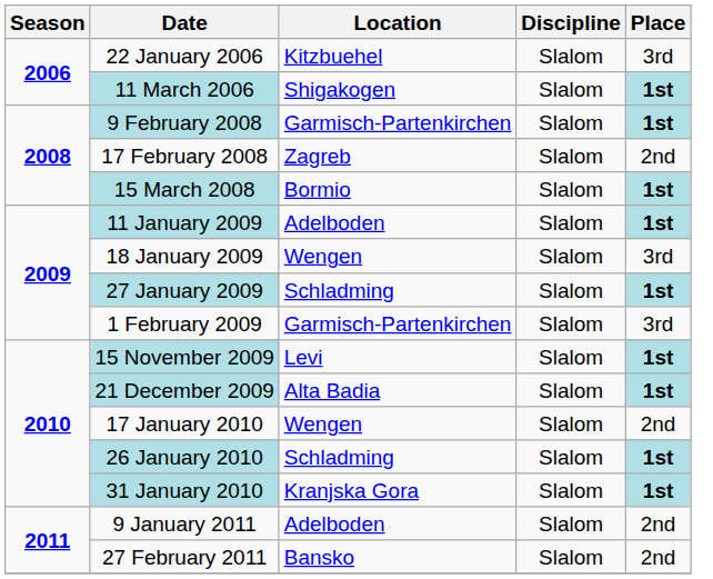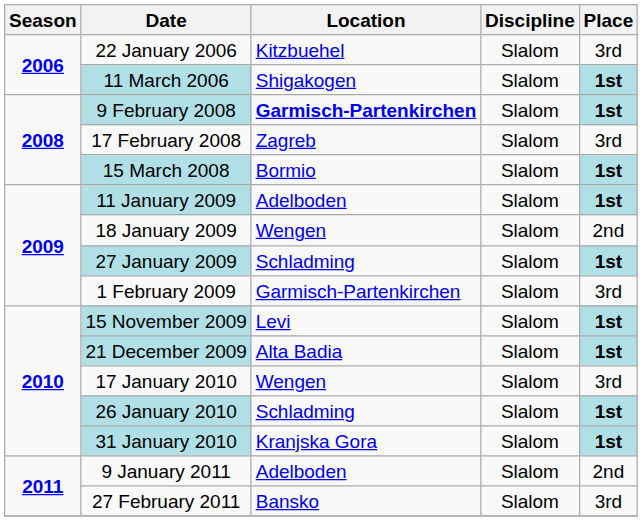9 February 2008 | Location: normal -> bold
17 February 2008 | Place: 2nd -> 3rd
18 January 2009 | Place: 3rd -> 2nd
17 January 2010 | Place: 2nd -> 3rd
27 February 2011 | Place: 2nd -> 3rd
